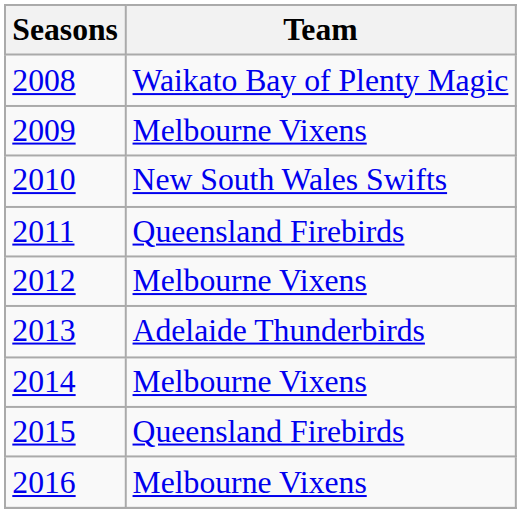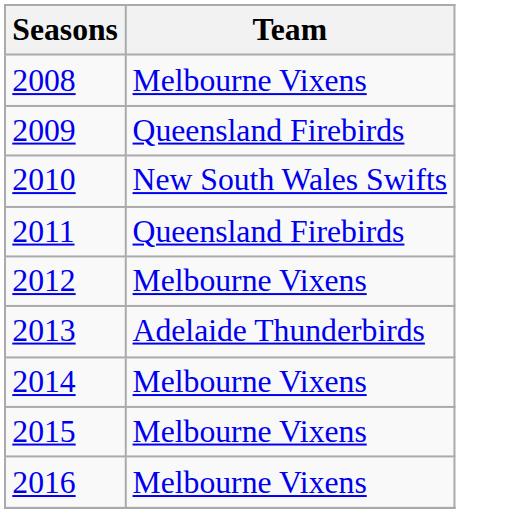2008 | Team: Waikato Bay of Plenty Magic -> Melbourne Vixens
2009 | Team: Melbourne Vixens -> Queensland Firebirds
2015 | Team: Queensland Firebirds -> Melbourne Vixens
